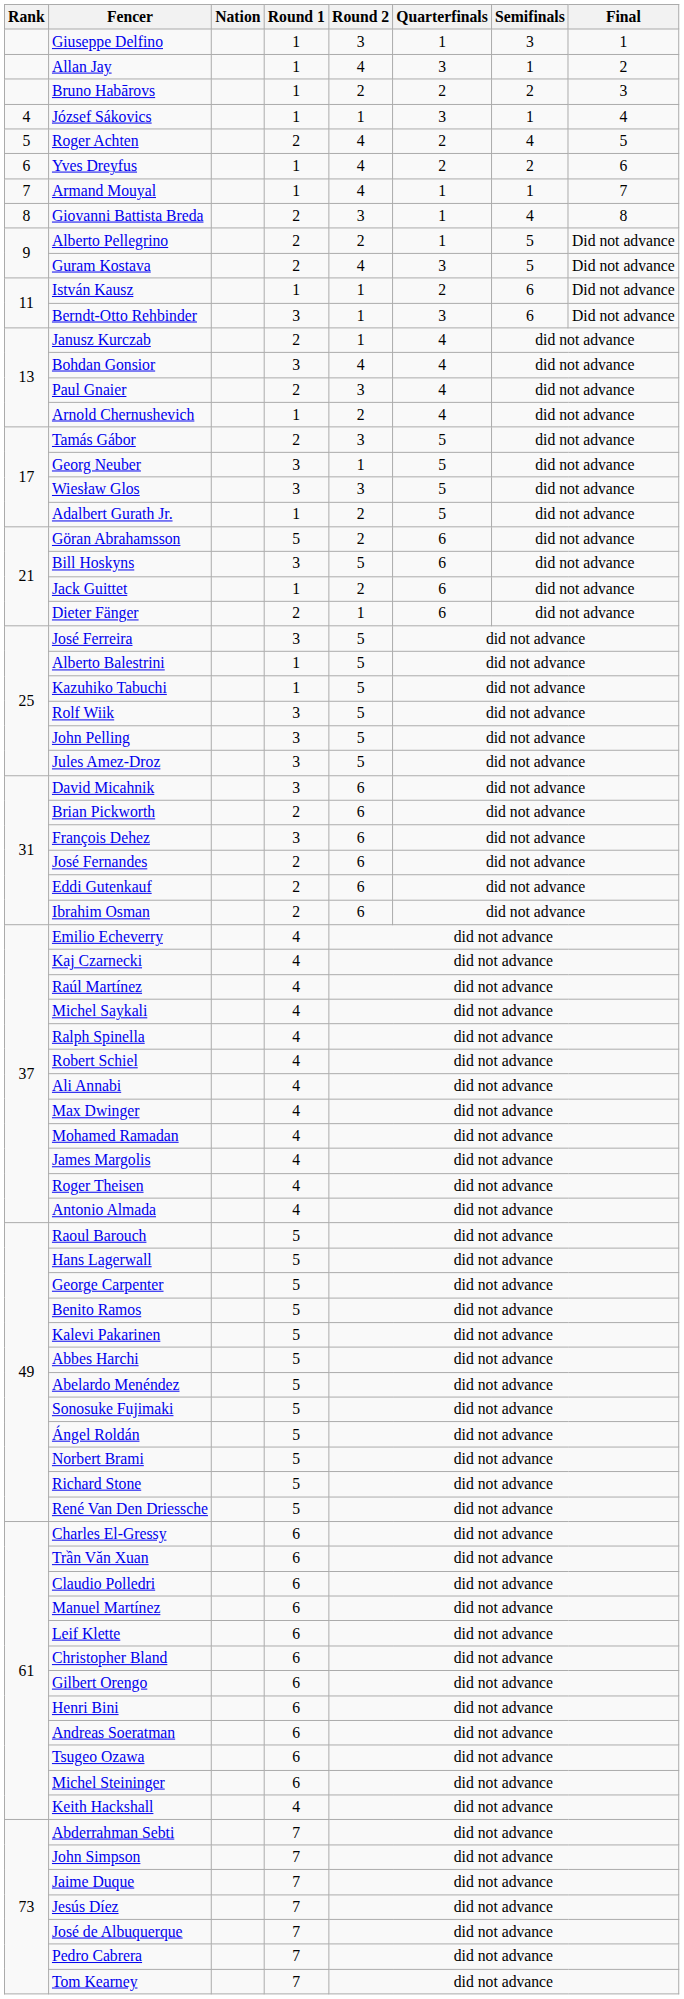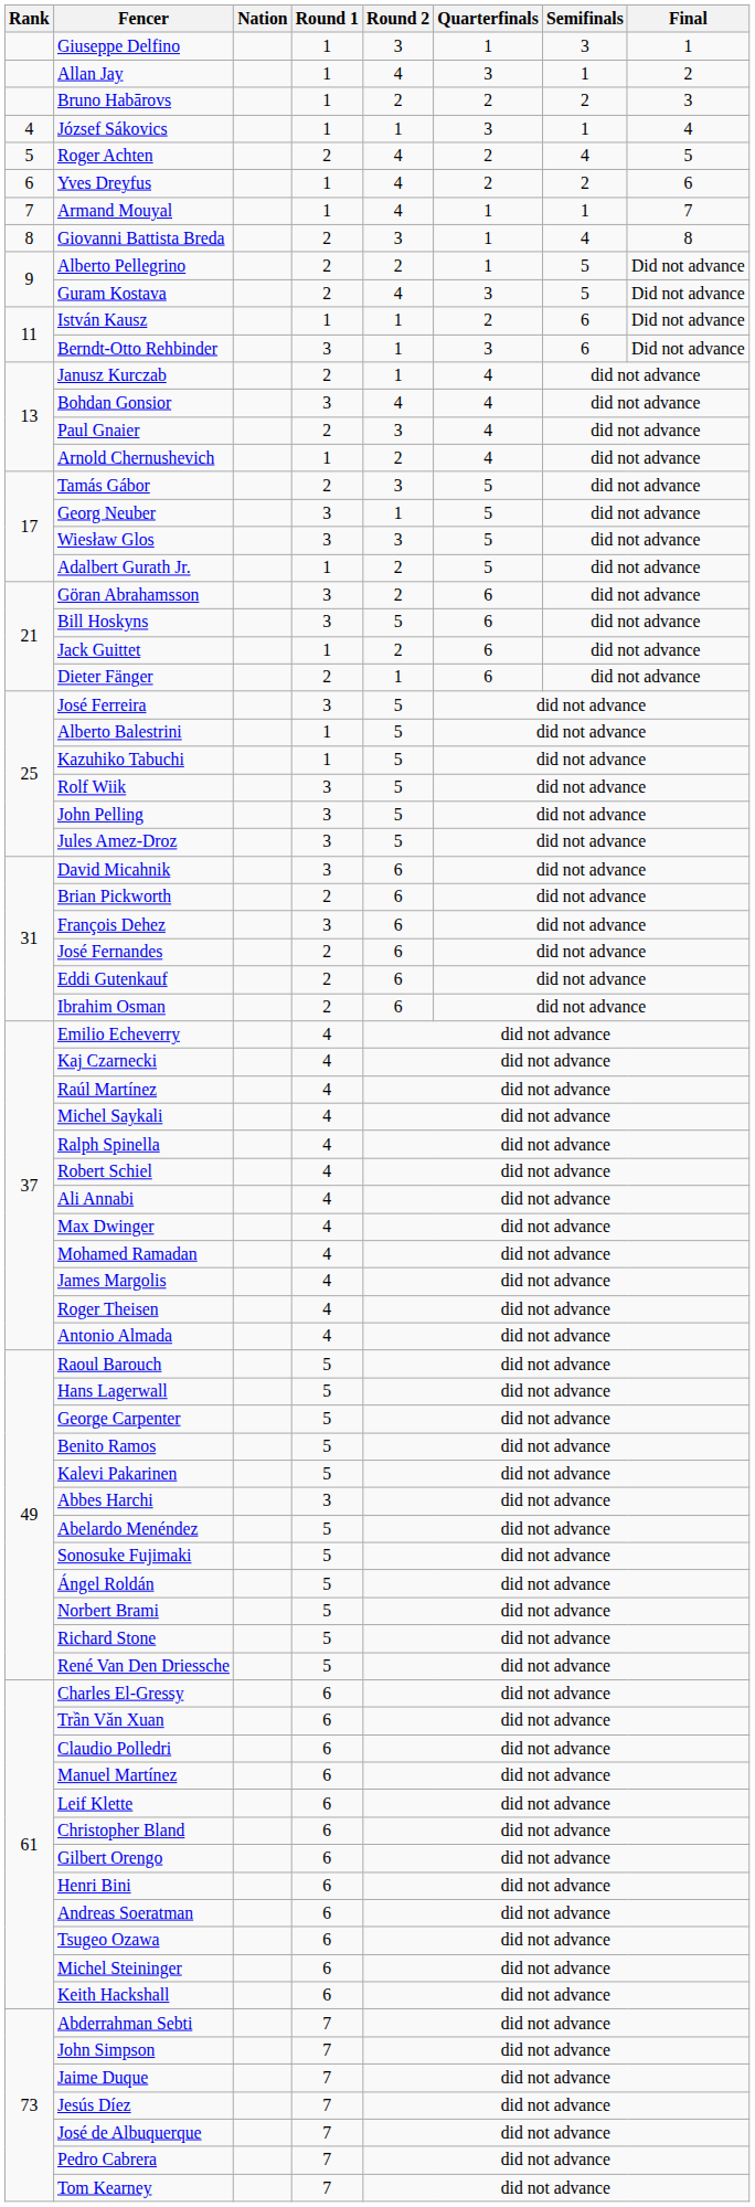Göran Abrahamsson | Round 1: 5 -> 3
Abbes Harchi | Round 1: 5 -> 3
Keith Hackshall | Round 1: 4 -> 6
